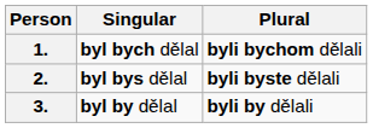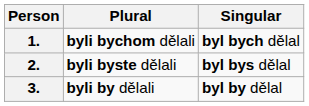columns swapped: Singular <-> Plural
